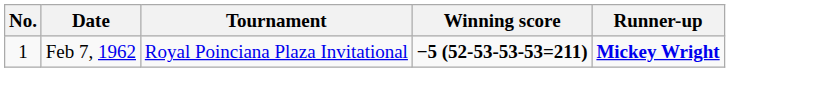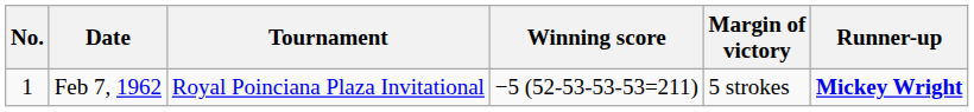+ column: Margin of victory | 5 strokes
Feb 7, 1962 | Winning score: bold -> normal
